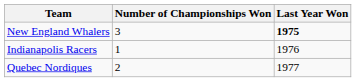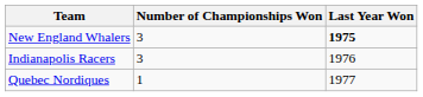Indianapolis Racers | Number of Championships Won: 1 -> 3
Quebec Nordiques | Number of Championships Won: 2 -> 1
